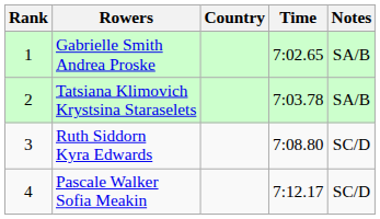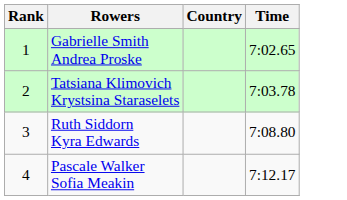- column: Notes | SA/B | SA/B | SC/D | SC/D
